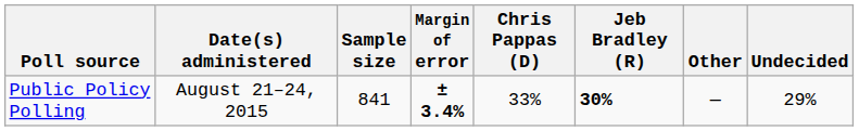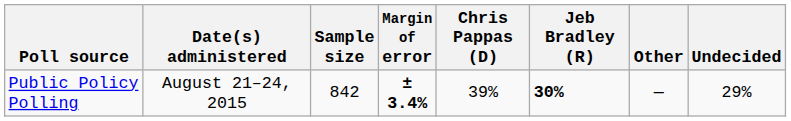Public Policy Polling | Sample size: 841 -> 842
Public Policy Polling | Chris Pappas (D): 33% -> 39%
